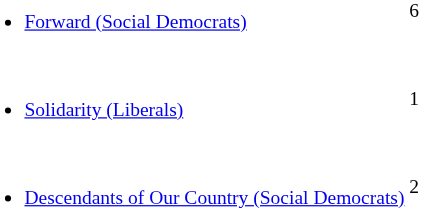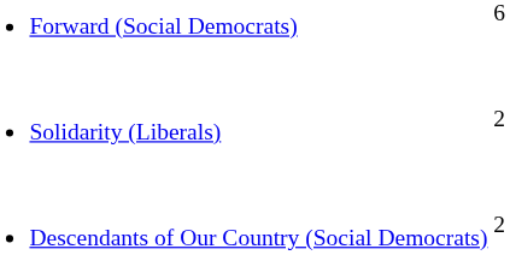Solidarity (Liberals) | column 2: 1 -> 2
